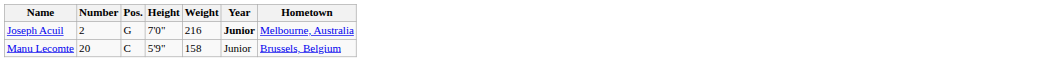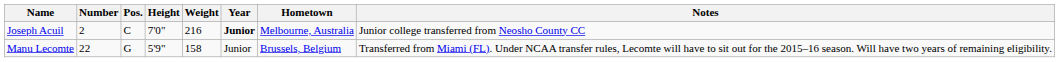+ column: Notes | Junior college transferred from Neosho County CC | Transferred from Miami (FL). Under NCAA transfer rules, Lecomte will have to sit out for the 2015–16 season. Will have two years of remaining eligibility.
Joseph Acuil | Pos.: G -> C
Manu Lecomte | Number: 20 -> 22
Manu Lecomte | Pos.: C -> G
